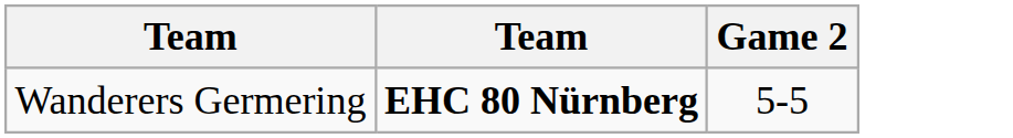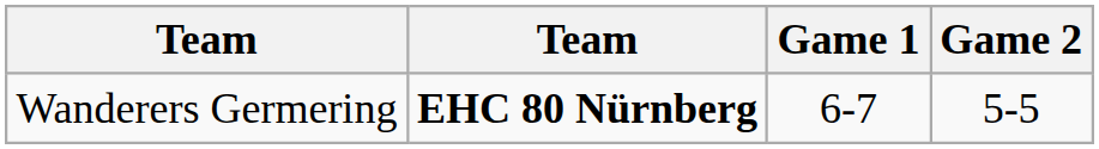+ column: Game 1 | 6-7
